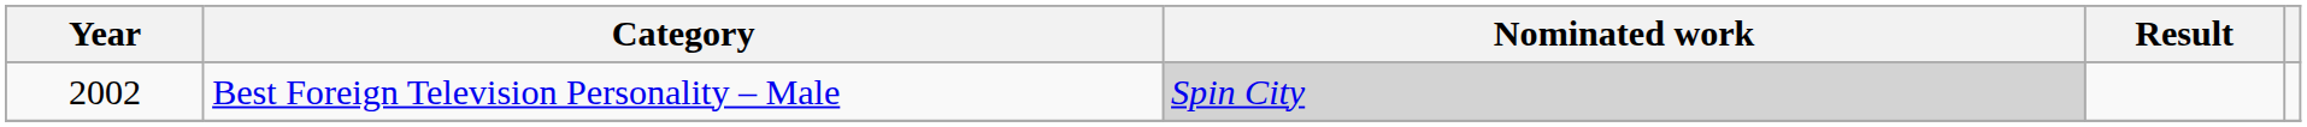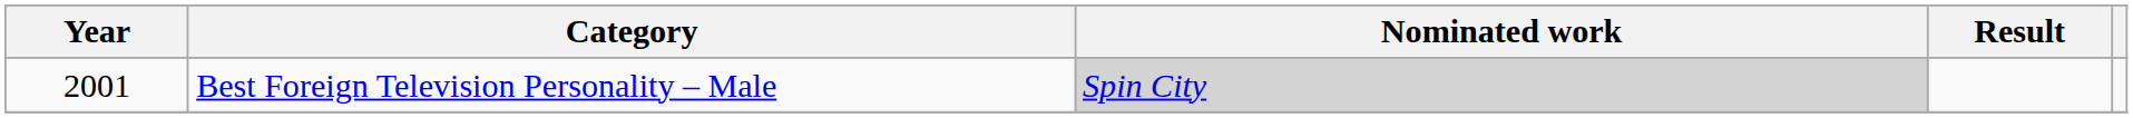Best Foreign Television Personality – Male | Year: 2002 -> 2001
